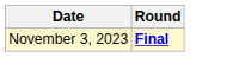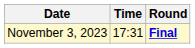+ column: Time | 17:31
